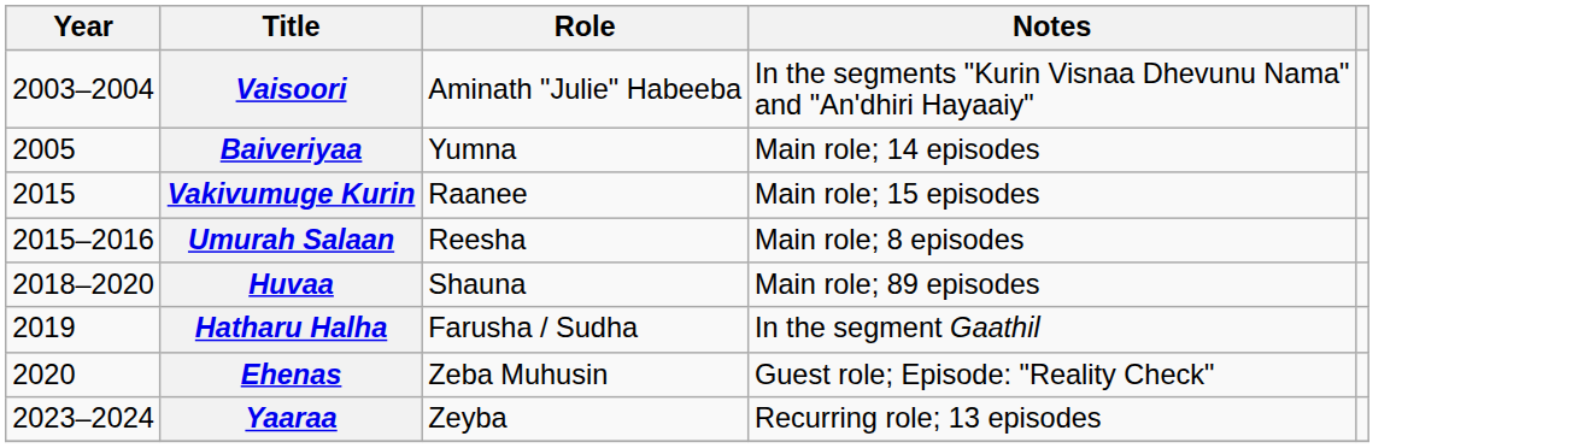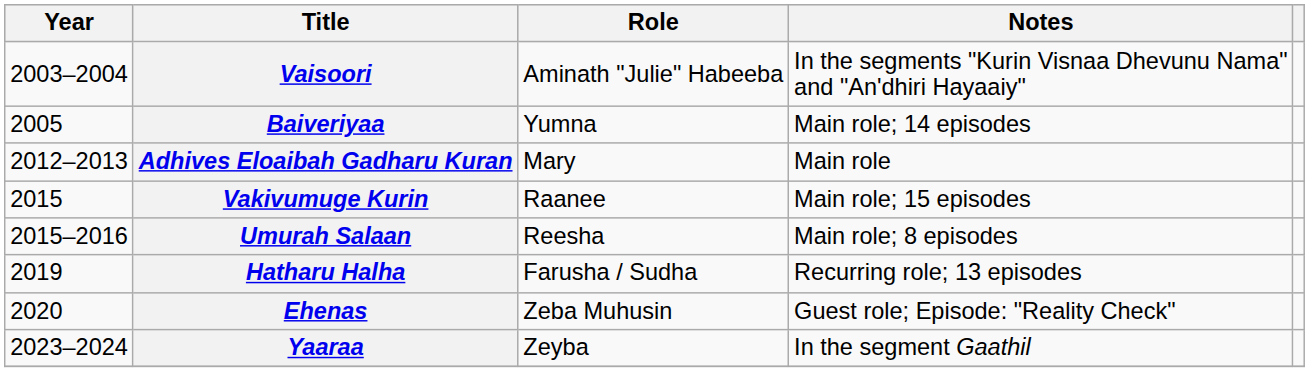+ row: 2012–2013 | Adhives Eloaibah Gadharu Kuran | Mary | Main role
- row: 2018–2020 | Huvaa | Shauna | Main role; 89 episodes
Hatharu Halha | Notes: In the segment Gaathil -> Recurring role; 13 episodes
Yaaraa | Notes: Recurring role; 13 episodes -> In the segment Gaathil
